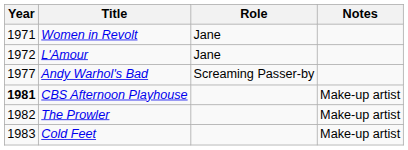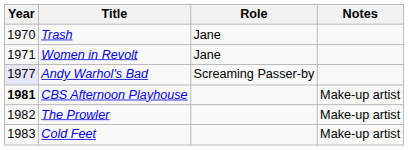+ row: 1970 | Trash | Jane
- row: 1972 | L'Amour | Jane
Andy Warhol's Bad | Year: no background -> lavender background
